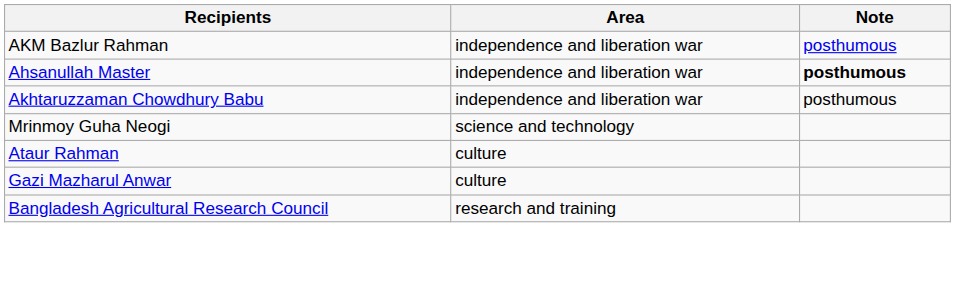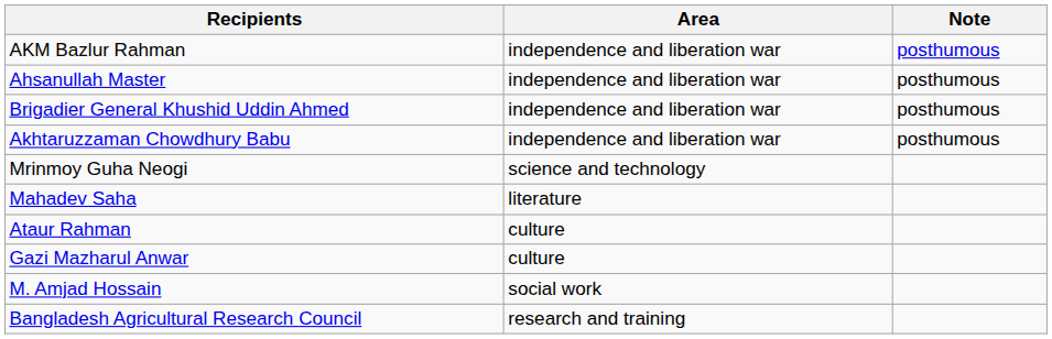Ahsanullah Master | Note: bold -> normal
+ row: Brigadier General Khushid Uddin Ahmed | independence and liberation war | posthumous
+ row: Mahadev Saha | literature
+ row: M. Amjad Hossain | social work
